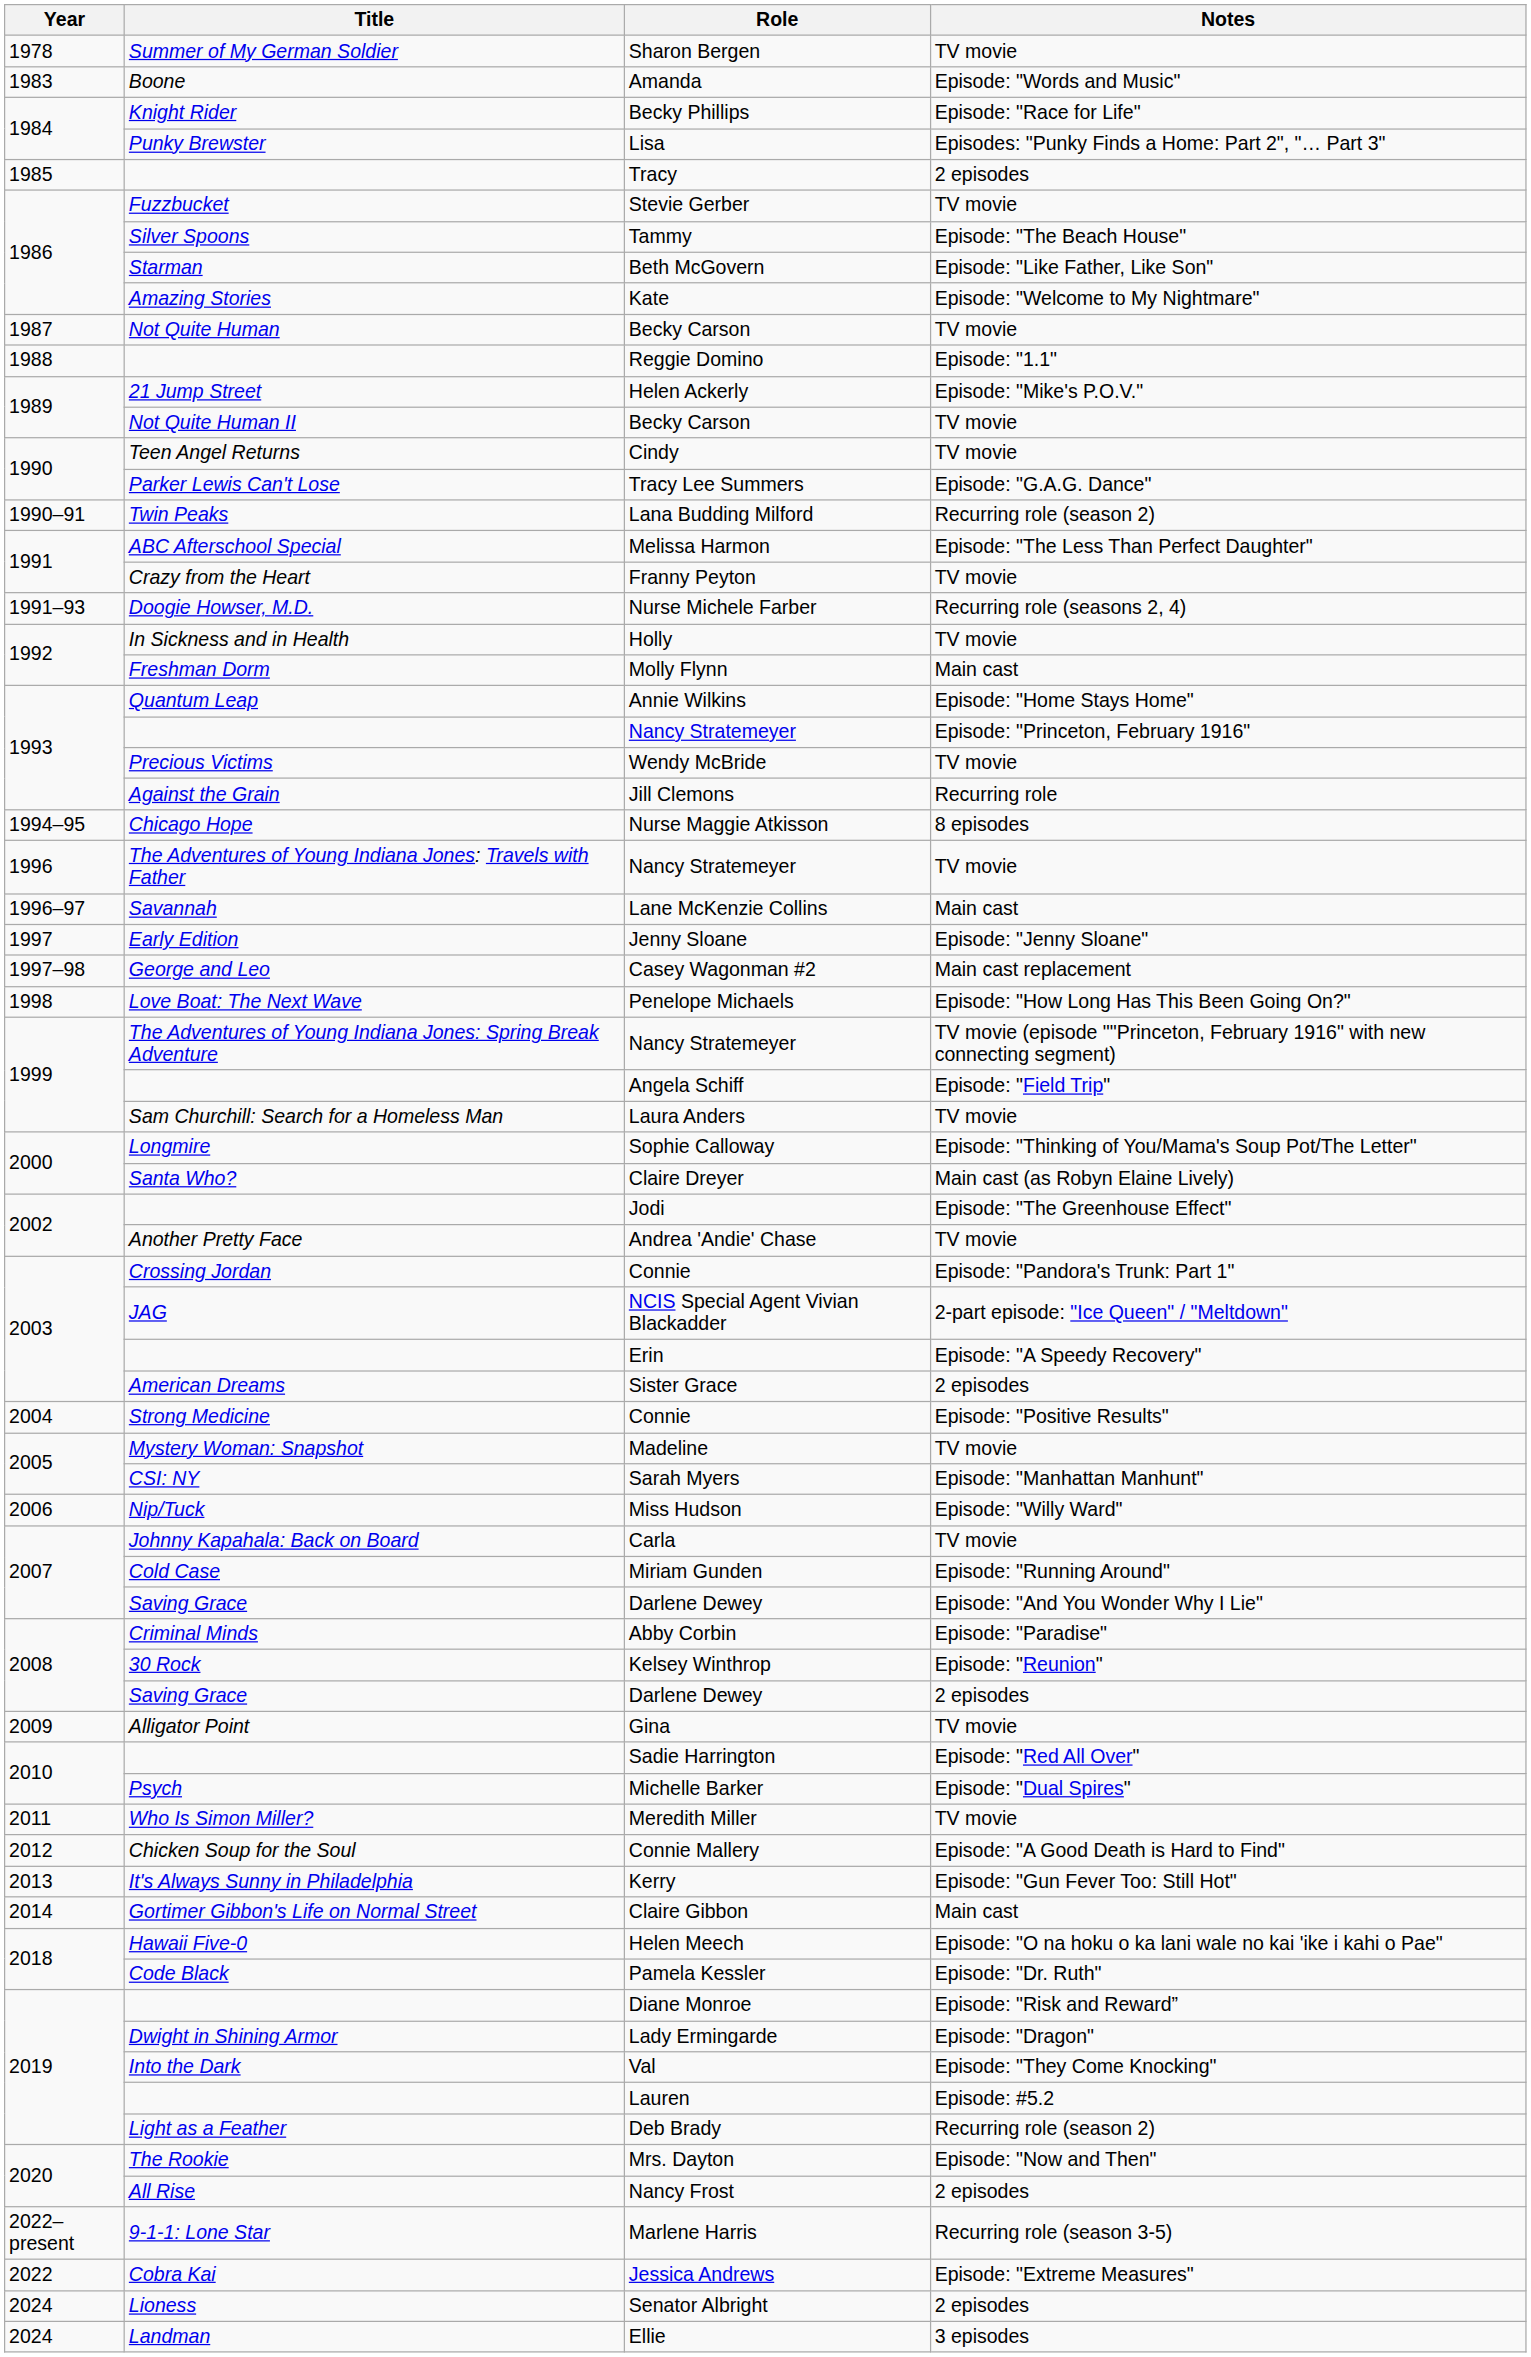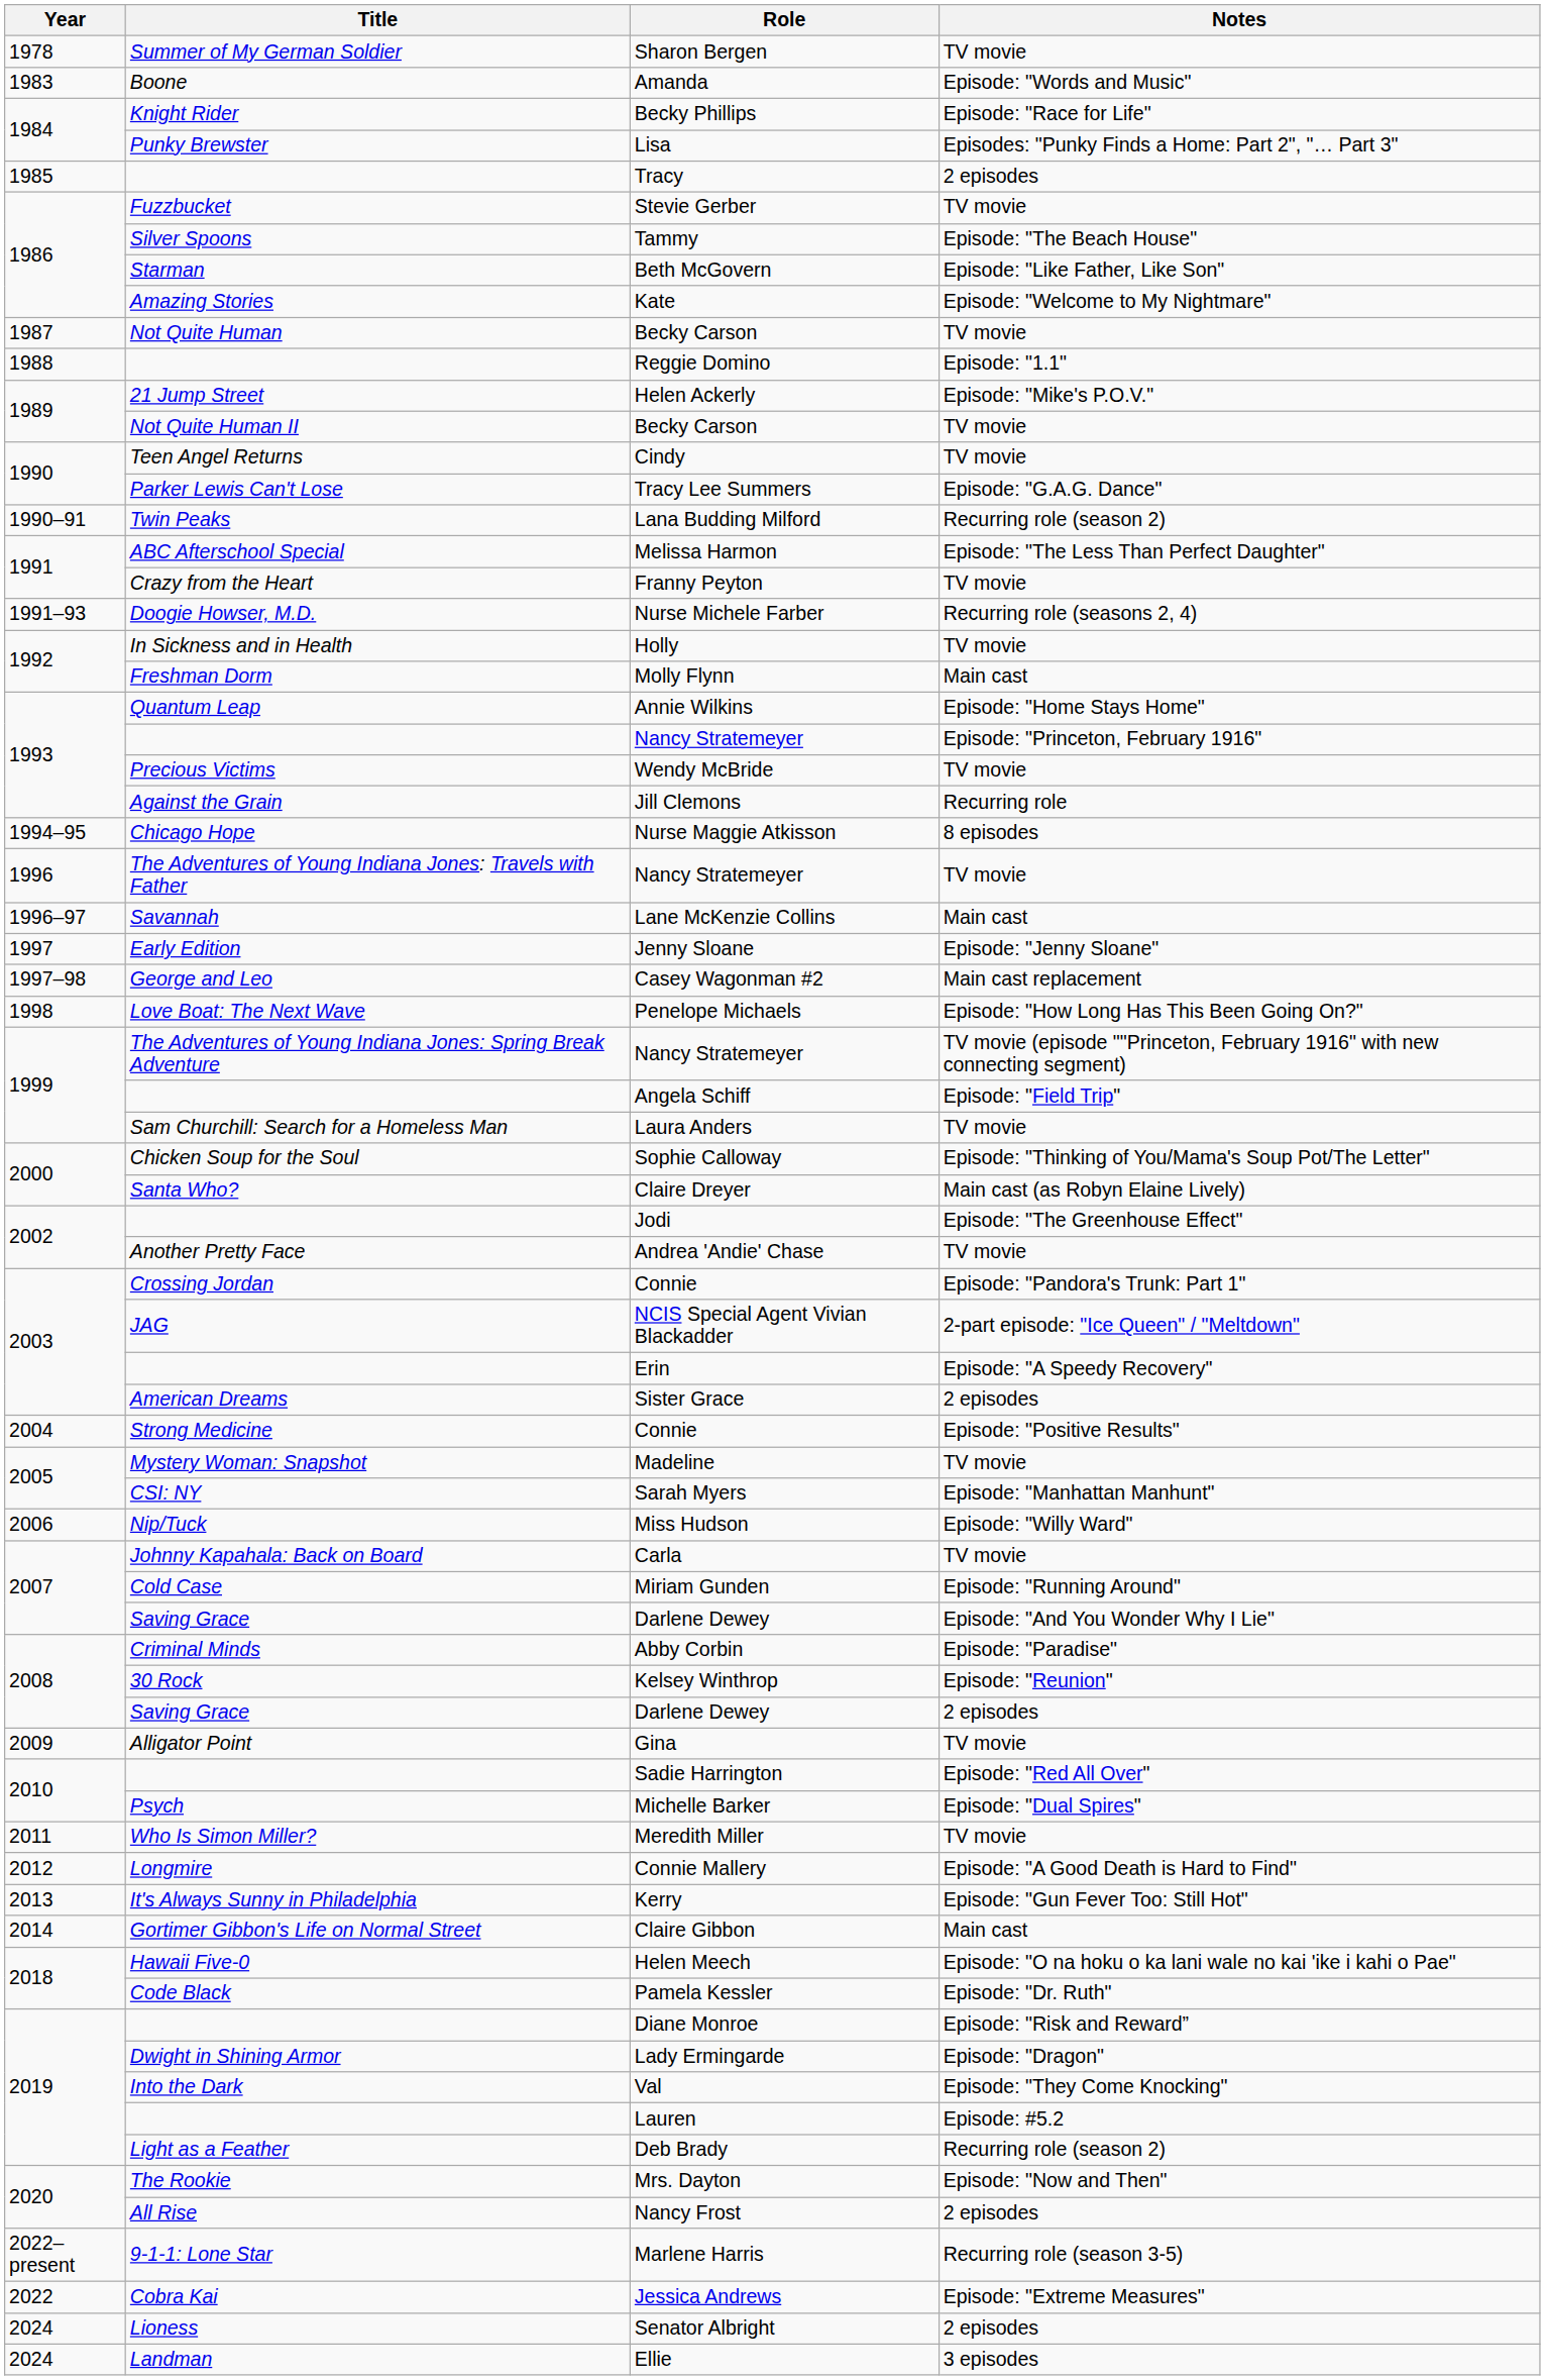Sophie Calloway | Title: Longmire -> Chicken Soup for the Soul
Connie Mallery | Title: Chicken Soup for the Soul -> Longmire
